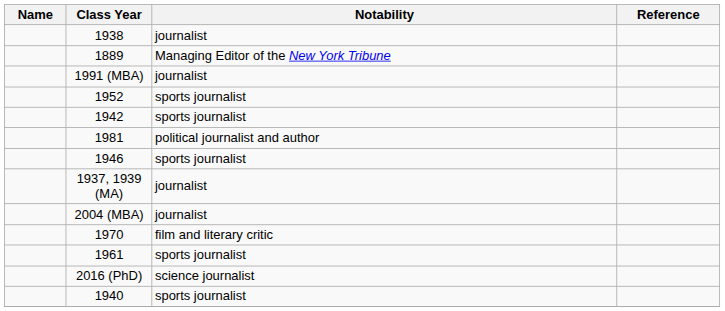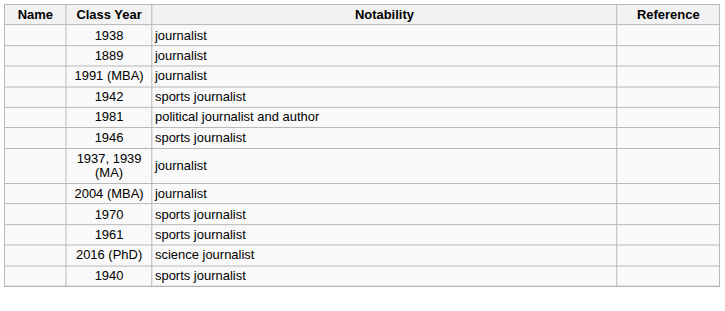1889 | Notability: Managing Editor of the New York Tribune -> journalist
- row: 1952 | sports journalist
1970 | Notability: film and literary critic -> sports journalist
